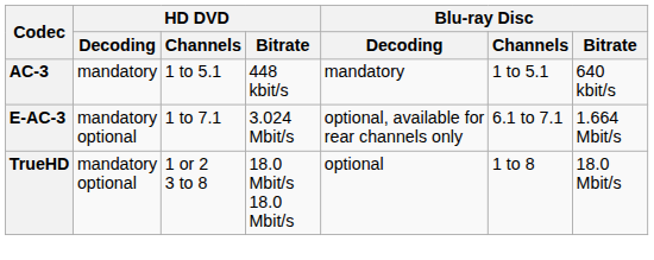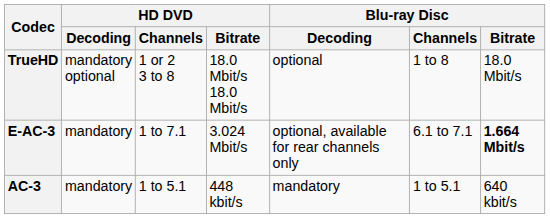rows swapped: AC-3 <-> TrueHD
E-AC-3 | HD DVD / Decoding: mandatory optional -> mandatory
E-AC-3 | Blu-ray Disc / Bitrate: normal -> bold
